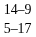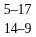rows swapped: 14–9 <-> 5–17
